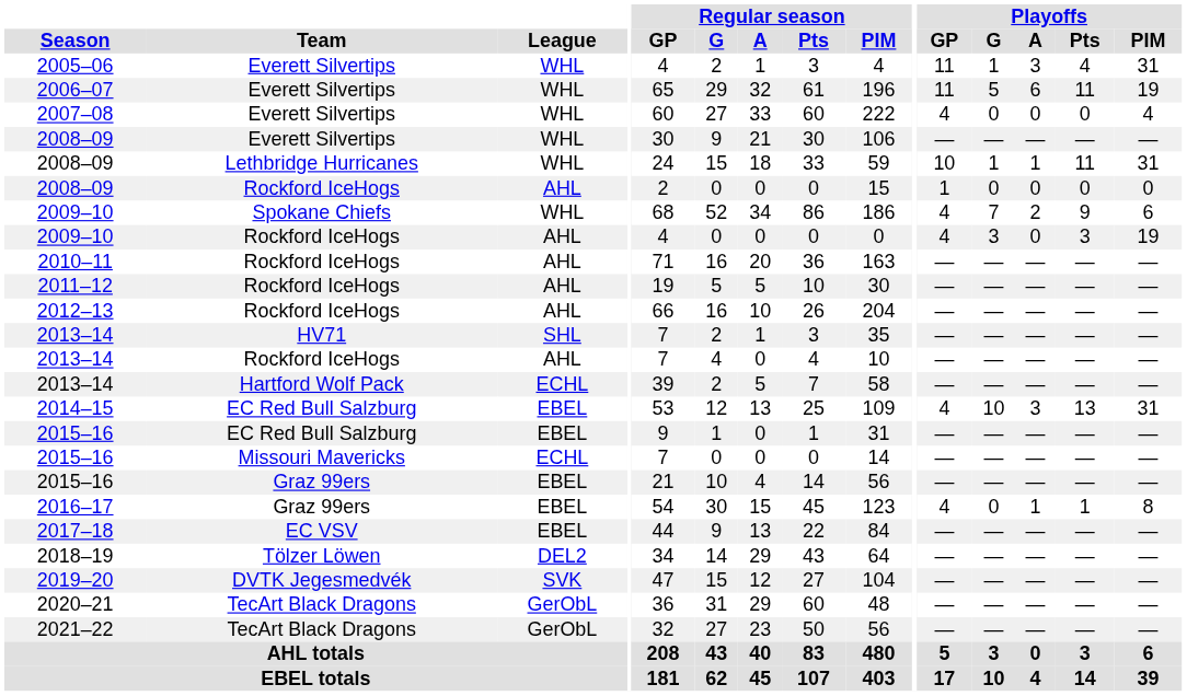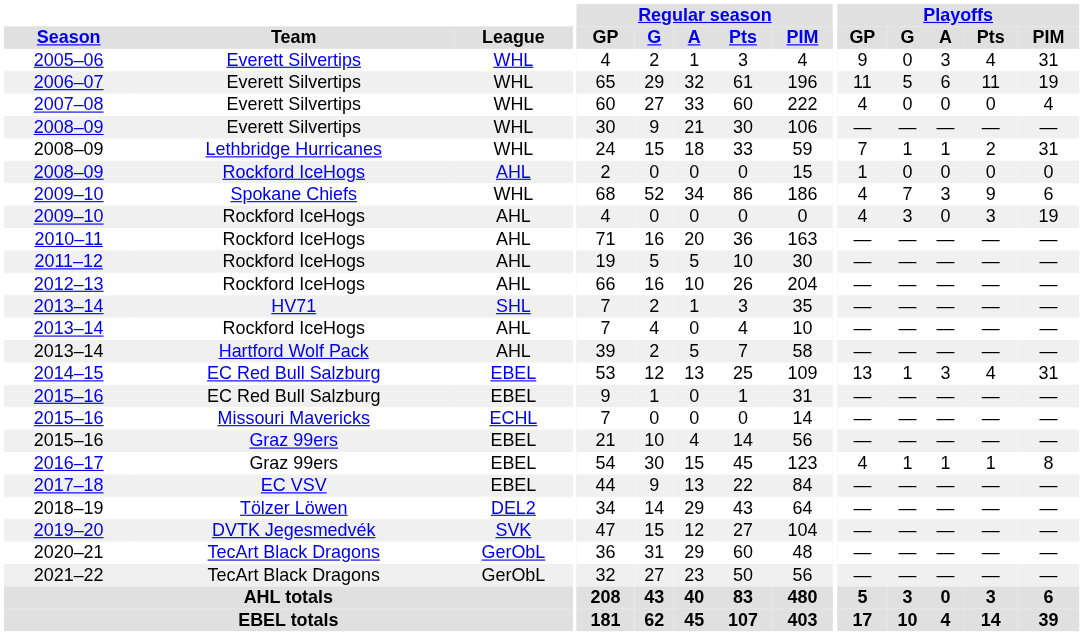2005–06 | Playoffs / GP: 11 -> 9
2005–06 | Playoffs / G: 1 -> 0
2008–09 / Lethbridge Hurricanes | Playoffs / GP: 10 -> 7
2008–09 / Lethbridge Hurricanes | Playoffs / Pts: 11 -> 2
2009–10 / Spokane Chiefs | Playoffs / A: 2 -> 3
2013–14 / Hartford Wolf Pack | League: ECHL -> AHL
2014–15 | Playoffs / GP: 4 -> 13
2014–15 | Playoffs / G: 10 -> 1
2014–15 | Playoffs / Pts: 13 -> 4
2016–17 | Playoffs / G: 0 -> 1
